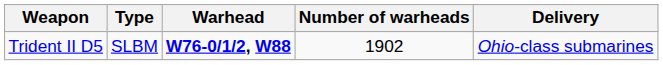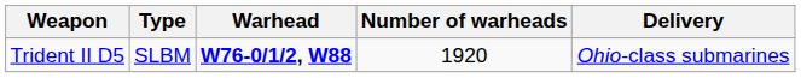Trident II D5 | Number of warheads: 1902 -> 1920
